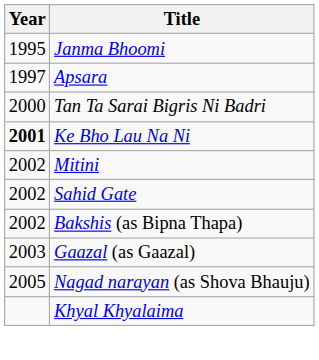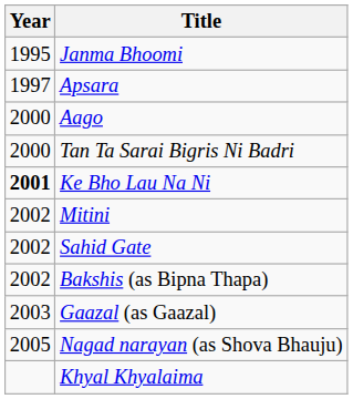+ row: 2000 | Aago
